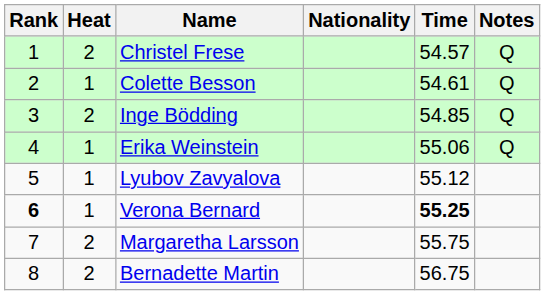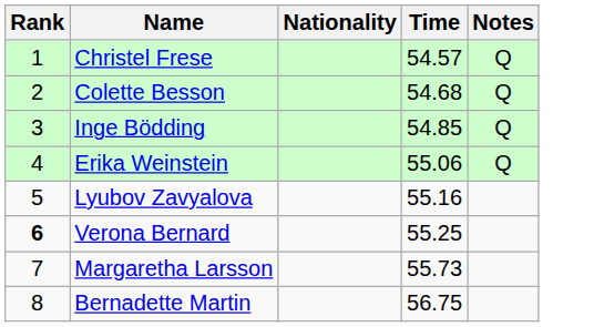- column: Heat | 2 | 1 | 2 | 1 | 1 | 1 | 2 | 2
Colette Besson | Time: 54.61 -> 54.68
Lyubov Zavyalova | Time: 55.12 -> 55.16
Verona Bernard | Time: bold -> normal
Margaretha Larsson | Time: 55.75 -> 55.73
